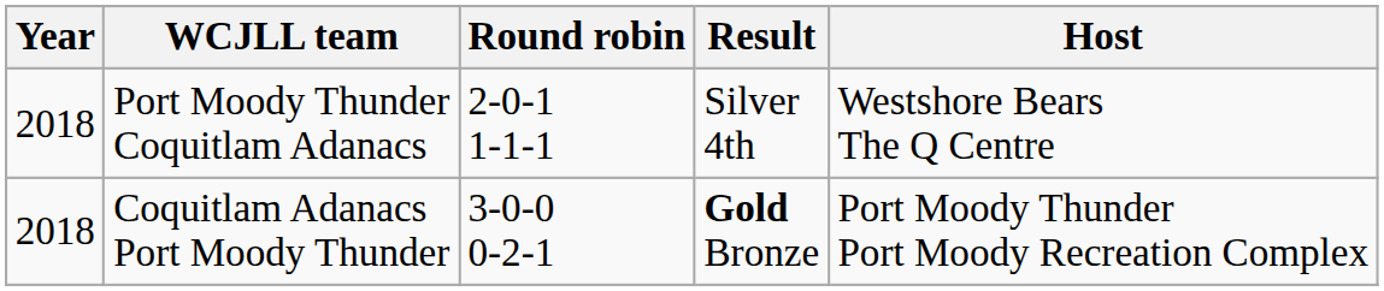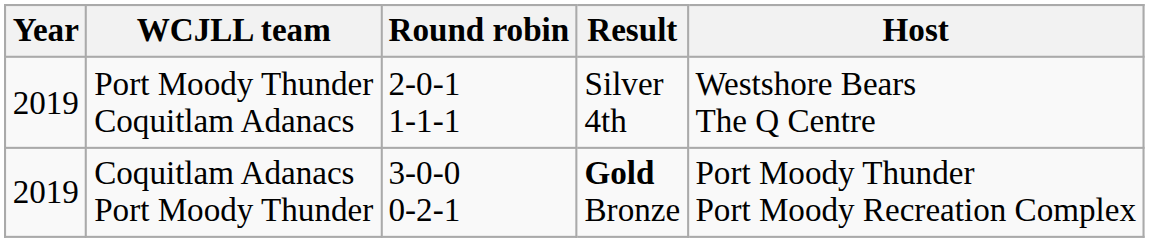Port Moody Thunder Coquitlam Adanacs | Year: 2018 -> 2019
Coquitlam Adanacs Port Moody Thunder | Year: 2018 -> 2019
